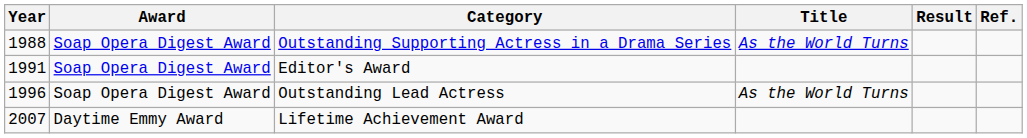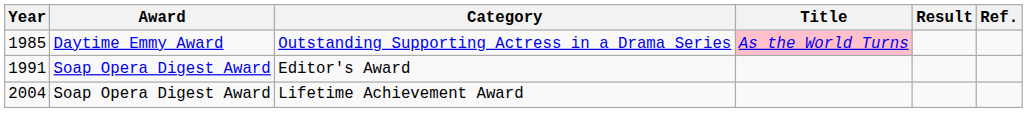Outstanding Supporting Actress in a Drama Series | Year: 1988 -> 1985
Outstanding Supporting Actress in a Drama Series | Award: Soap Opera Digest Award -> Daytime Emmy Award
Outstanding Supporting Actress in a Drama Series | Title: no background -> pink background
- row: 1996 | Soap Opera Digest Award | Outstanding Lead Actress | As the World Turns
Lifetime Achievement Award | Year: 2007 -> 2004
Lifetime Achievement Award | Award: Daytime Emmy Award -> Soap Opera Digest Award
